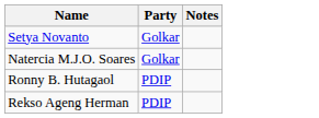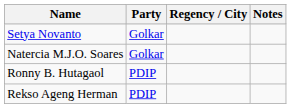+ column: Regency / City
